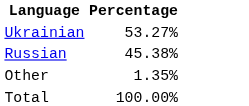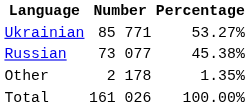+ column: Number | 85 771 | 73 077 | 2 178 | 161 026
